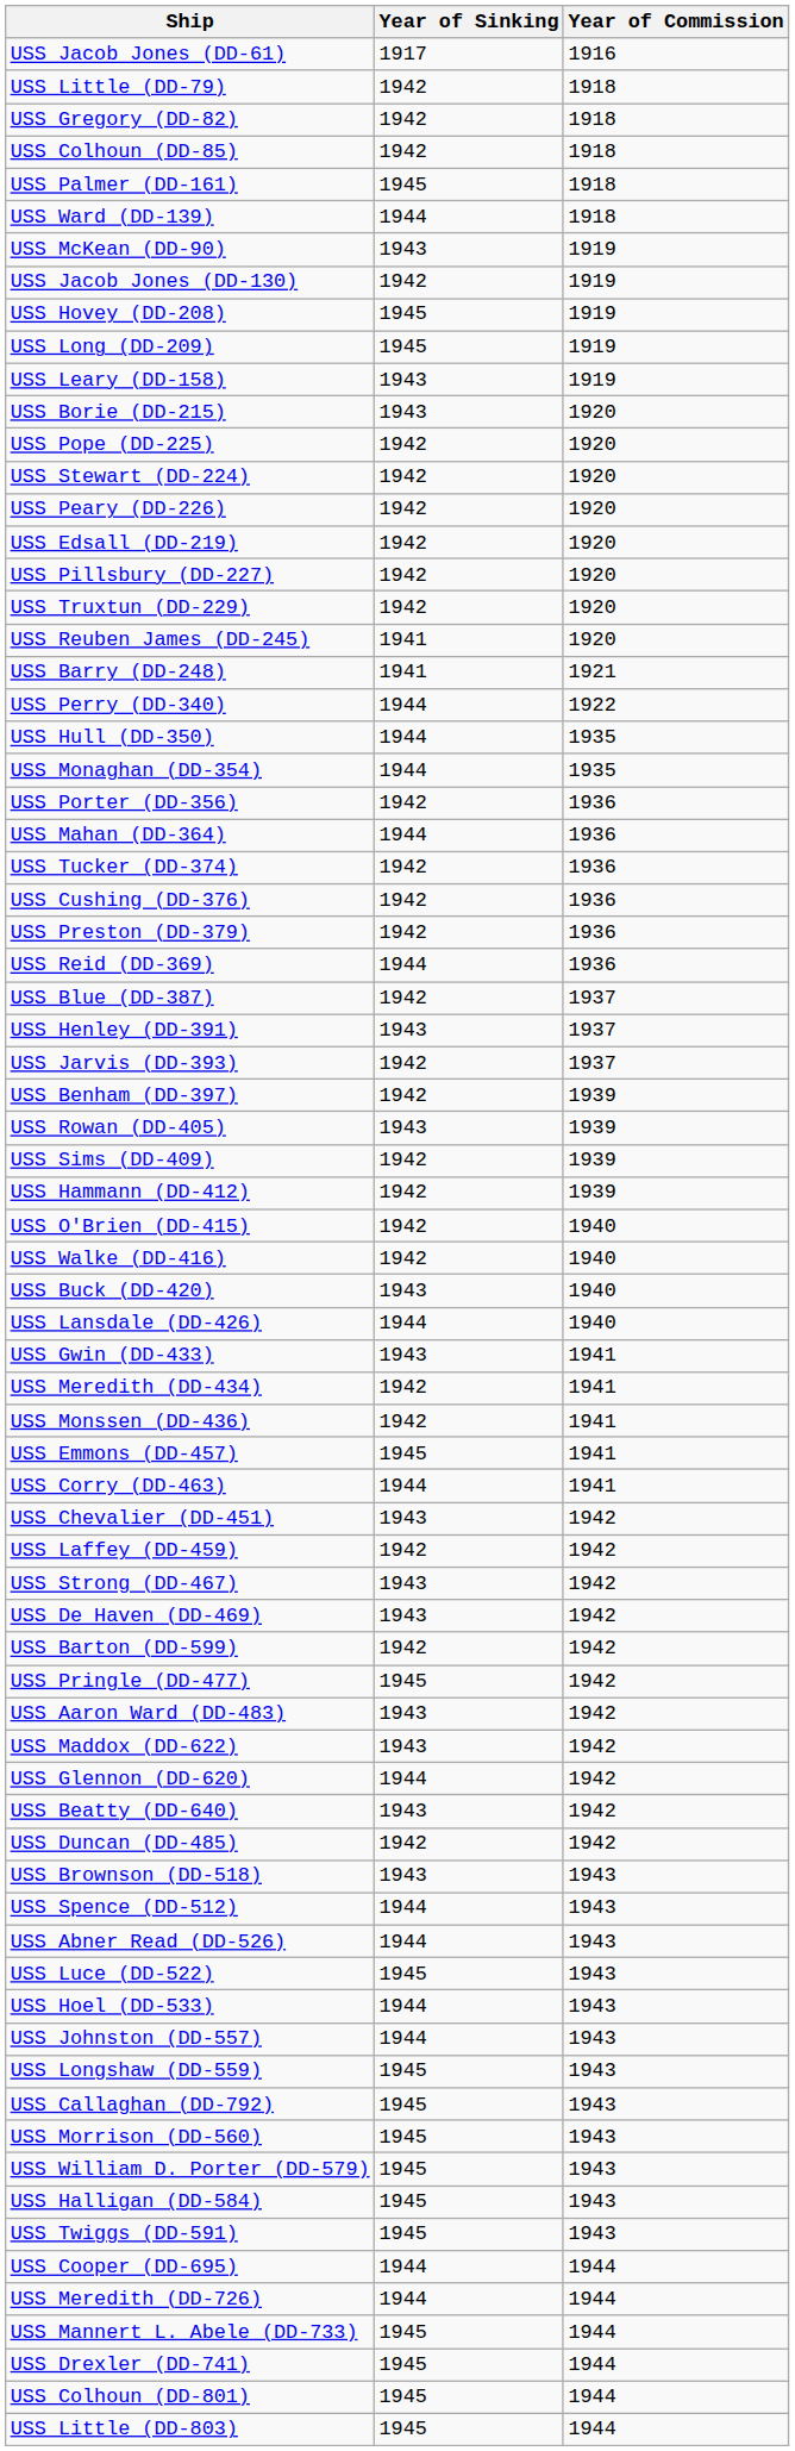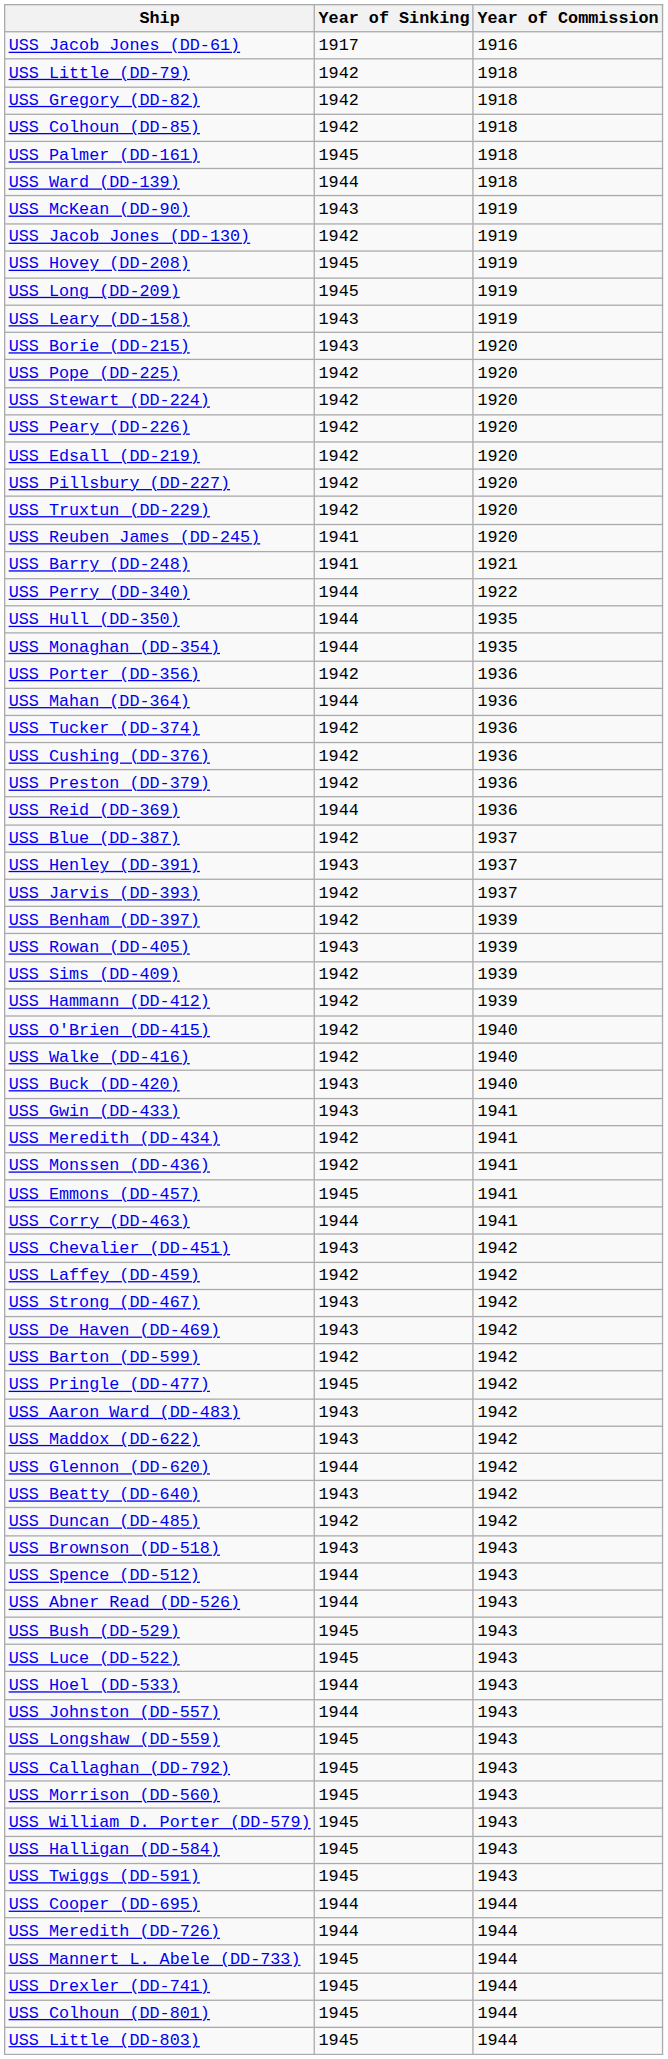- row: USS Lansdale (DD-426) | 1944 | 1940
+ row: USS Bush (DD-529) | 1945 | 1943
